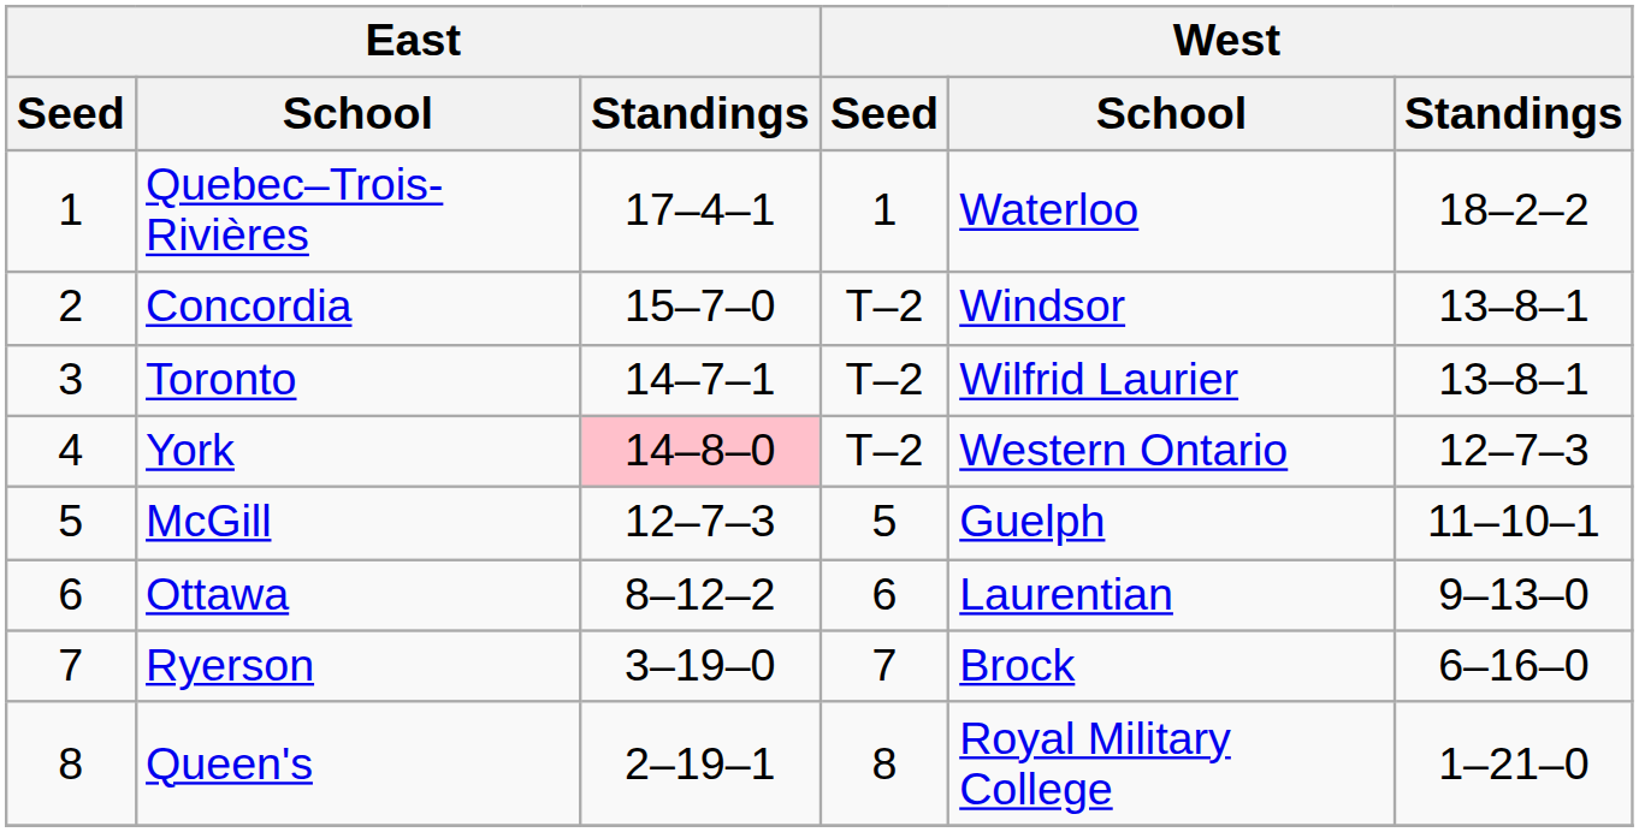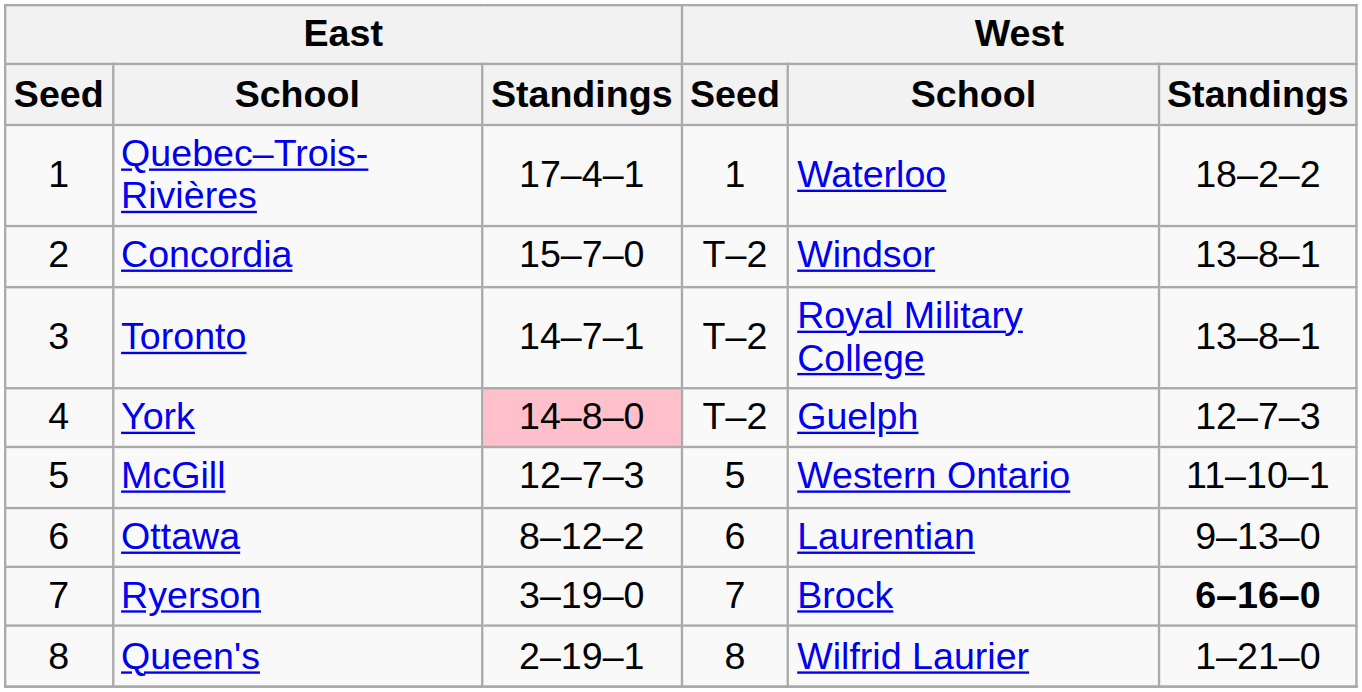Toronto | West / School: Wilfrid Laurier -> Royal Military College
York | West / School: Western Ontario -> Guelph
McGill | West / School: Guelph -> Western Ontario
Ryerson | West / Standings: normal -> bold
Queen's | West / School: Royal Military College -> Wilfrid Laurier
